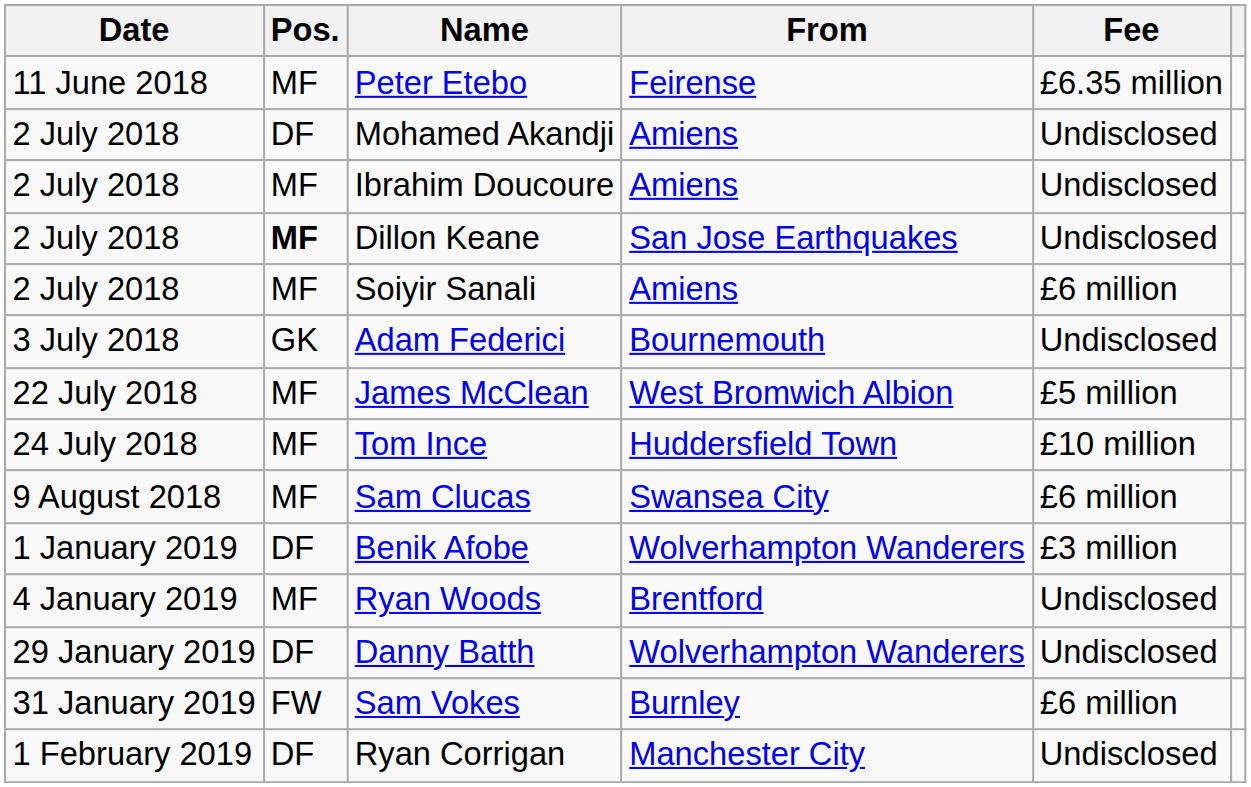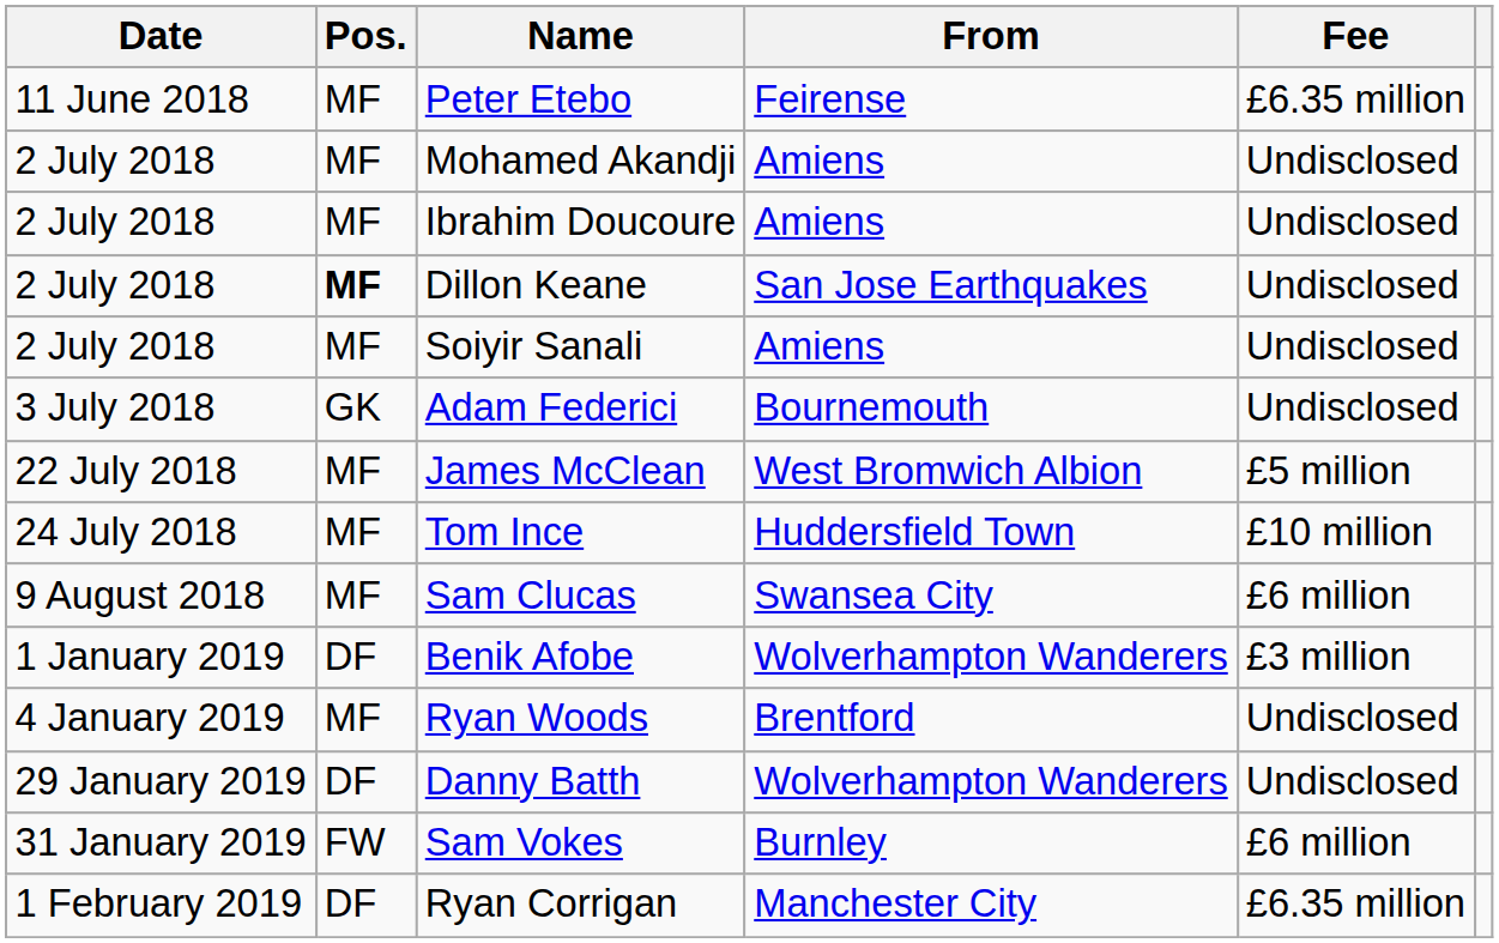Mohamed Akandji | Pos.: DF -> MF
Soiyir Sanali | Fee: £6 million -> Undisclosed
Ryan Corrigan | Fee: Undisclosed -> £6.35 million
